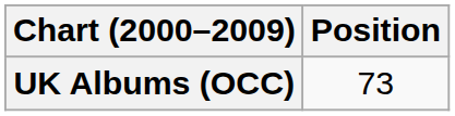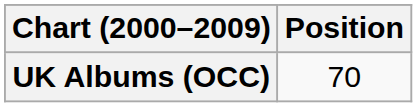UK Albums (OCC) | Position: 73 -> 70
